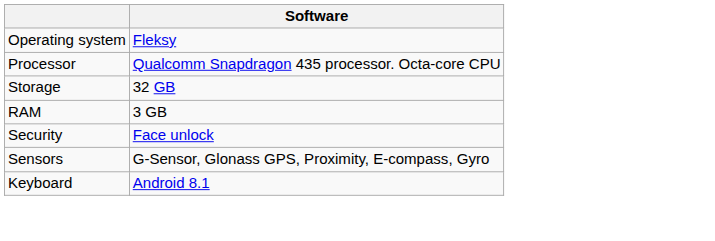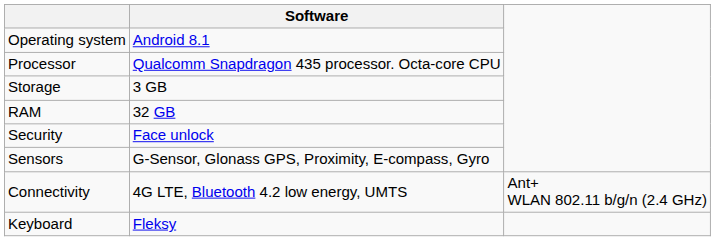Operating system | Software: Fleksy -> Android 8.1
Storage | Software: 32 GB -> 3 GB
RAM | Software: 3 GB -> 32 GB
+ row: Connectivity | 4G LTE, Bluetooth 4.2 low energy, UMTS | Ant+ WLAN 802.11 b/g/n (2.4 GHz)
Keyboard | Software: Android 8.1 -> Fleksy
